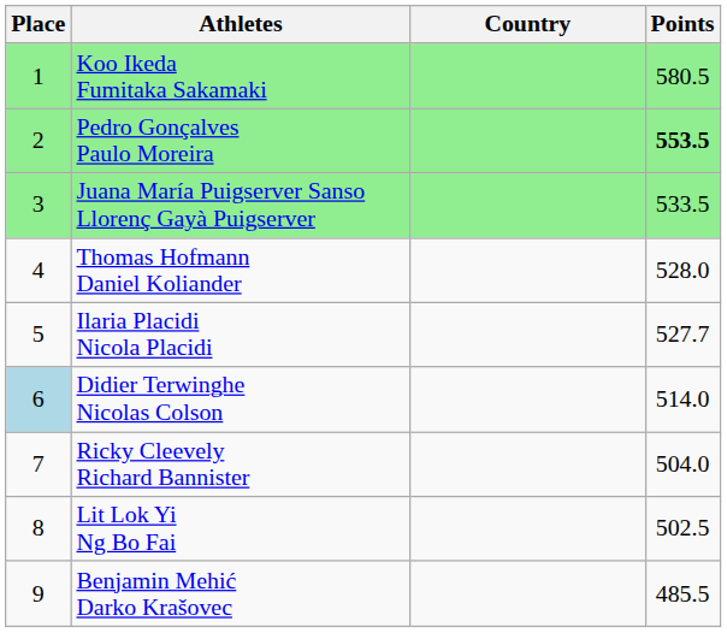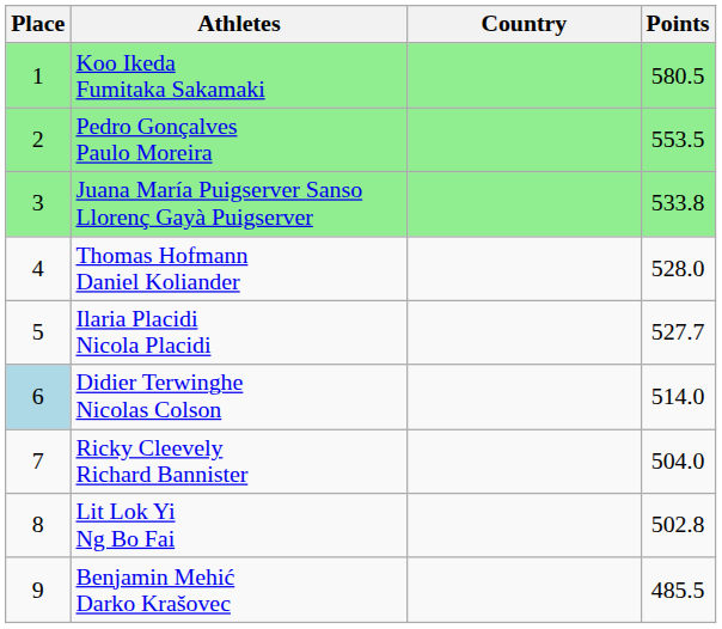Pedro Gonçalves Paulo Moreira | Points: bold -> normal
Juana María Puigserver Sanso Llorenç Gayà Puigserver | Points: 533.5 -> 533.8
Lit Lok Yi Ng Bo Fai | Points: 502.5 -> 502.8
